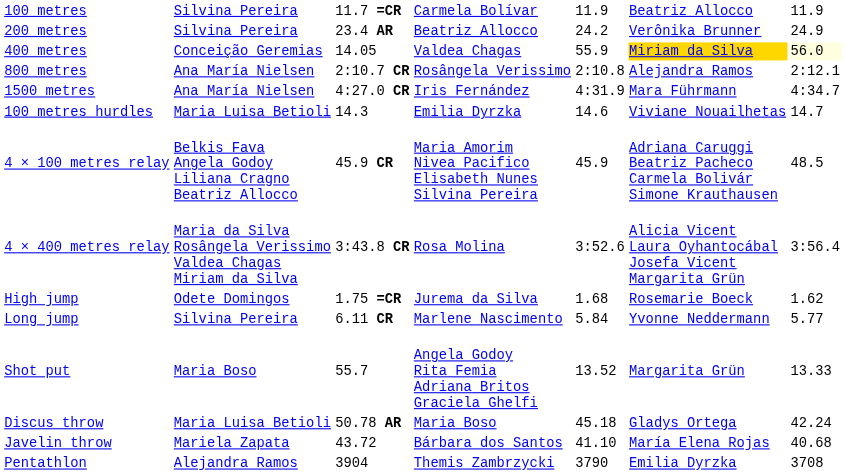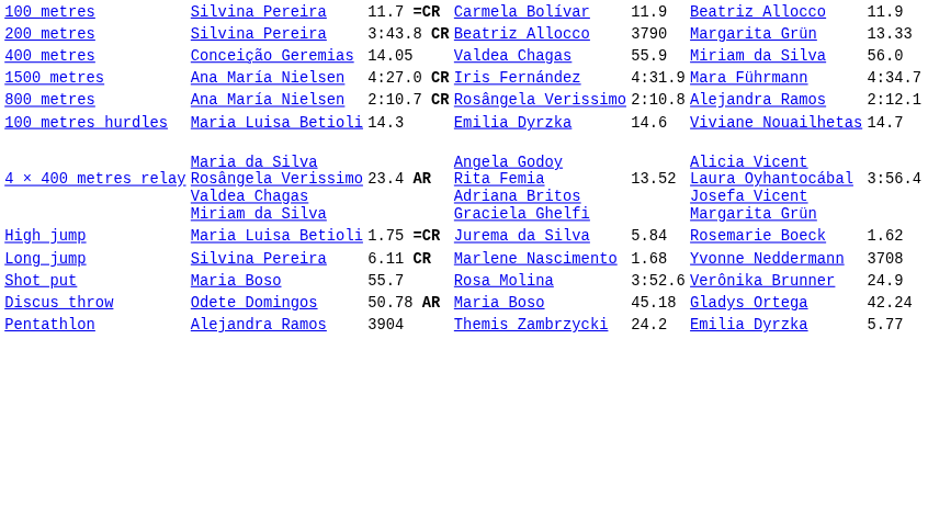200 metres | column 3: 23.4 AR -> 3:43.8 CR
200 metres | column 5: 24.2 -> 3790
200 metres | column 6: Verônika Brunner -> Margarita Grün
200 metres | column 7: 24.9 -> 13.33
400 metres | column 6: gold background -> no background
400 metres | column 7: lightyellow background -> no background
rows swapped: 800 metres <-> 1500 metres
- row: 4 × 100 metres relay | Belkis Fava Angela Godoy Liliana Cragno Beatriz Allocco | 45.9 CR | Maria Amorim Nivea Pacifico Elisabeth Nunes Silvina Pereira | 45.9 | Adriana Caruggi Beatriz Pacheco Carmela Bolivár Simone Krauthausen | 48.5
4 × 400 metres relay | column 3: 3:43.8 CR -> 23.4 AR
4 × 400 metres relay | column 4: Rosa Molina -> Angela Godoy Rita Femia Adriana Britos Graciela Ghelfi
4 × 400 metres relay | column 5: 3:52.6 -> 13.52
High jump | column 2: Odete Domingos -> Maria Luisa Betioli
High jump | column 5: 1.68 -> 5.84
Long jump | column 5: 5.84 -> 1.68
Long jump | column 7: 5.77 -> 3708
Shot put | column 4: Angela Godoy Rita Femia Adriana Britos Graciela Ghelfi -> Rosa Molina
Shot put | column 5: 13.52 -> 3:52.6
Shot put | column 6: Margarita Grün -> Verônika Brunner
Shot put | column 7: 13.33 -> 24.9
Discus throw | column 2: Maria Luisa Betioli -> Odete Domingos
- row: Javelin throw | Mariela Zapata | 43.72 | Bárbara dos Santos | 41.10 | María Elena Rojas | 40.68
Pentathlon | column 5: 3790 -> 24.2
Pentathlon | column 7: 3708 -> 5.77
